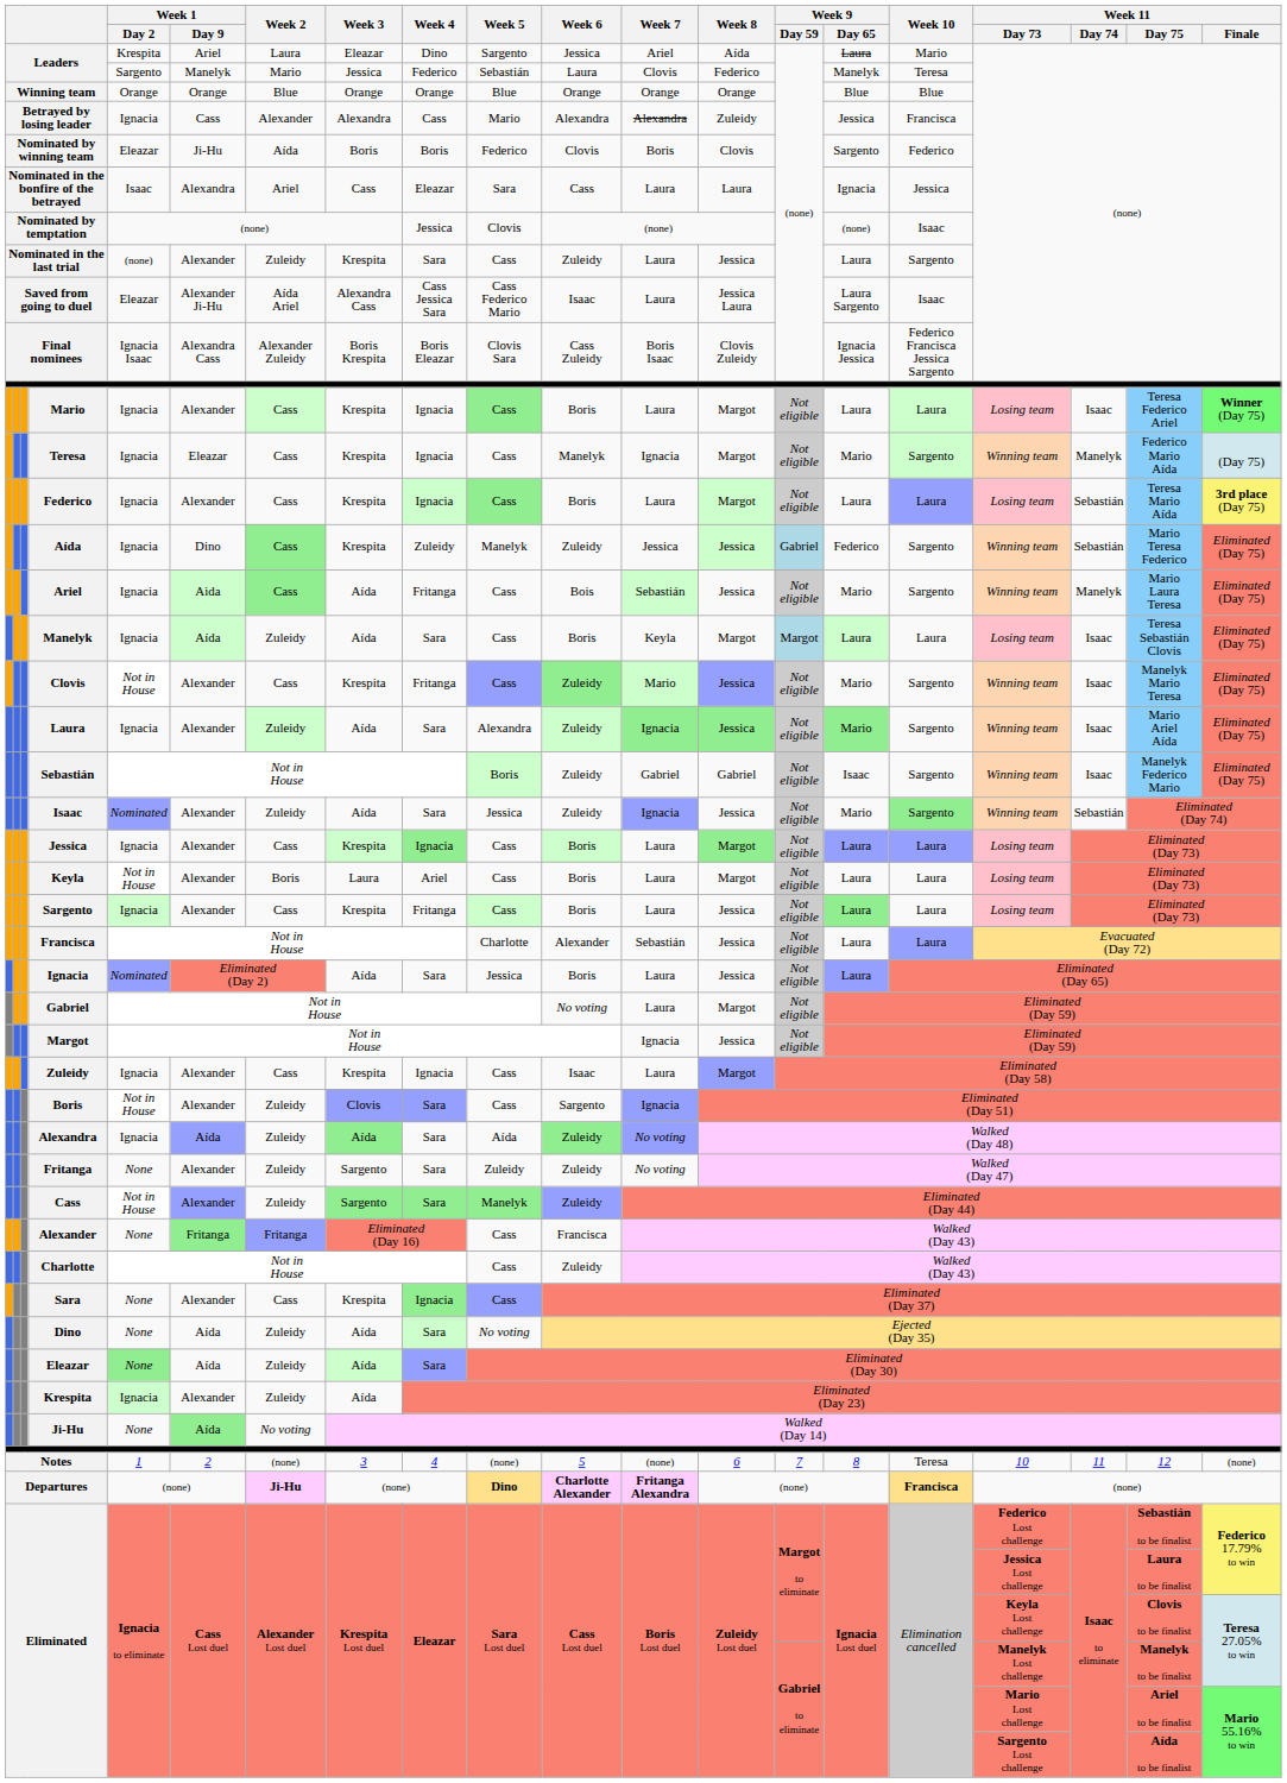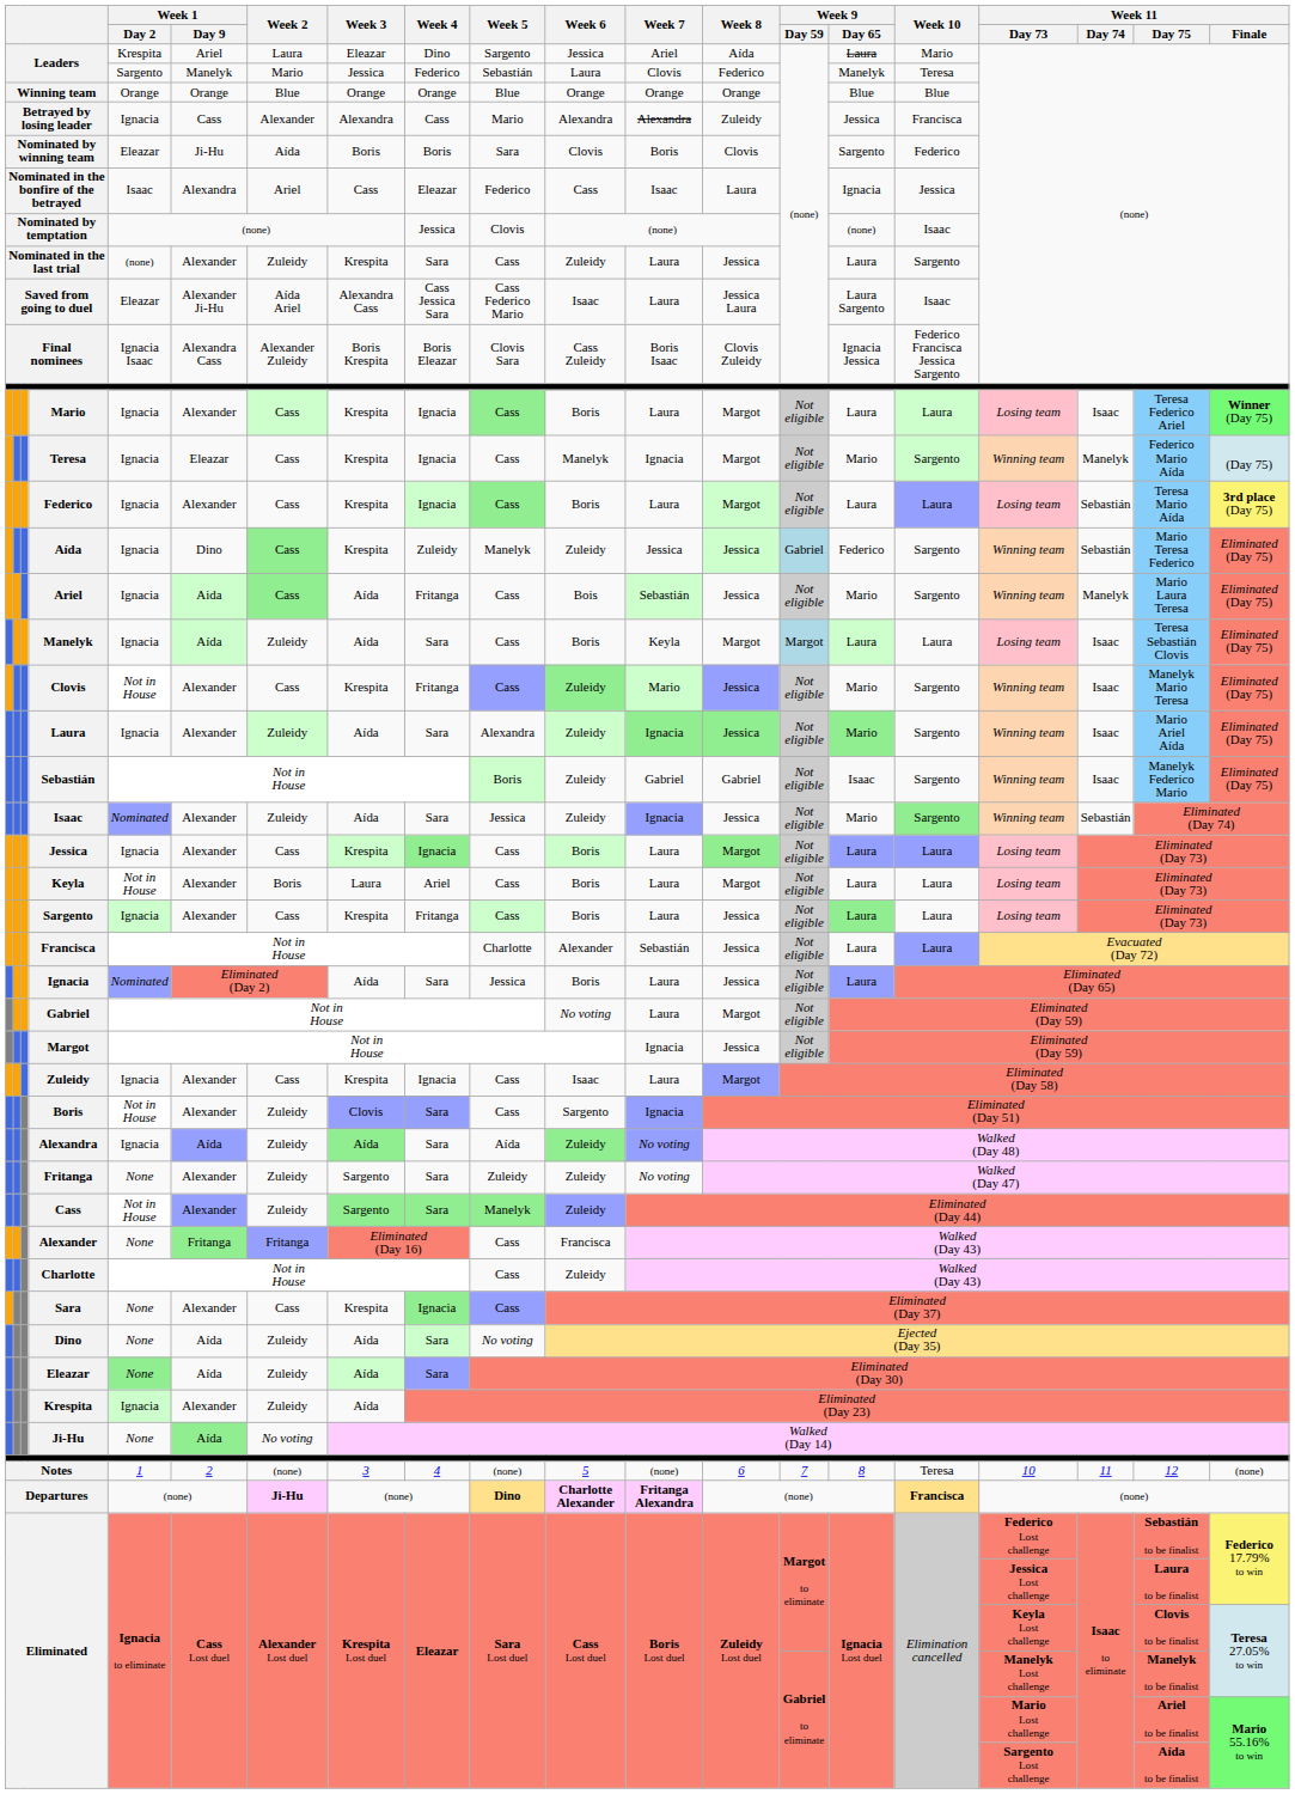Nominated by winning team | Week 5: Federico -> Sara
Nominated in the bonfire of the betrayed | Week 5: Sara -> Federico
Nominated in the bonfire of the betrayed | Week 7: Laura -> Isaac
